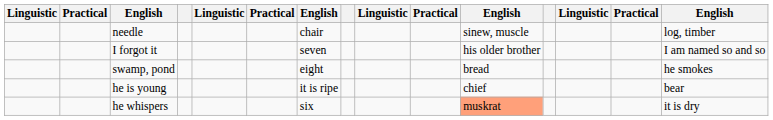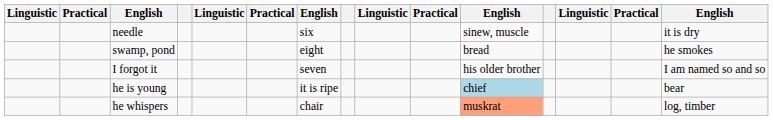needle | column 7: chair -> six
needle | column 15: log, timber -> it is dry
rows swapped: I forgot it <-> swamp, pond
he is young | column 11: no background -> lightblue background
he whispers | column 7: six -> chair
he whispers | column 15: it is dry -> log, timber
